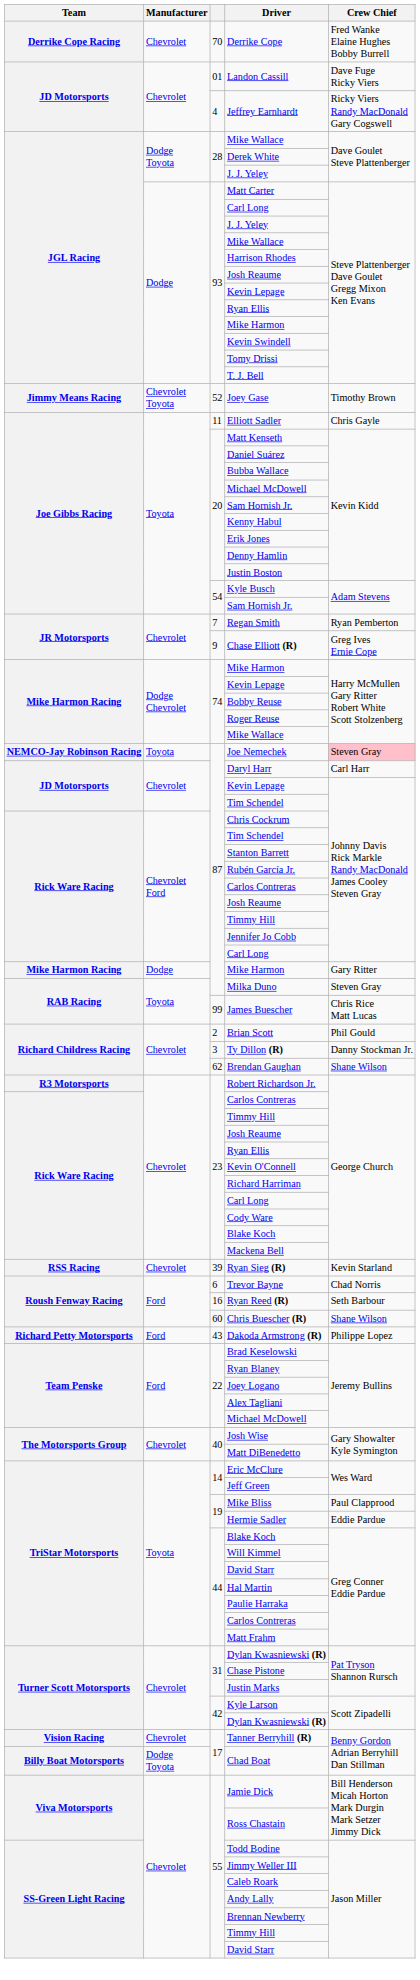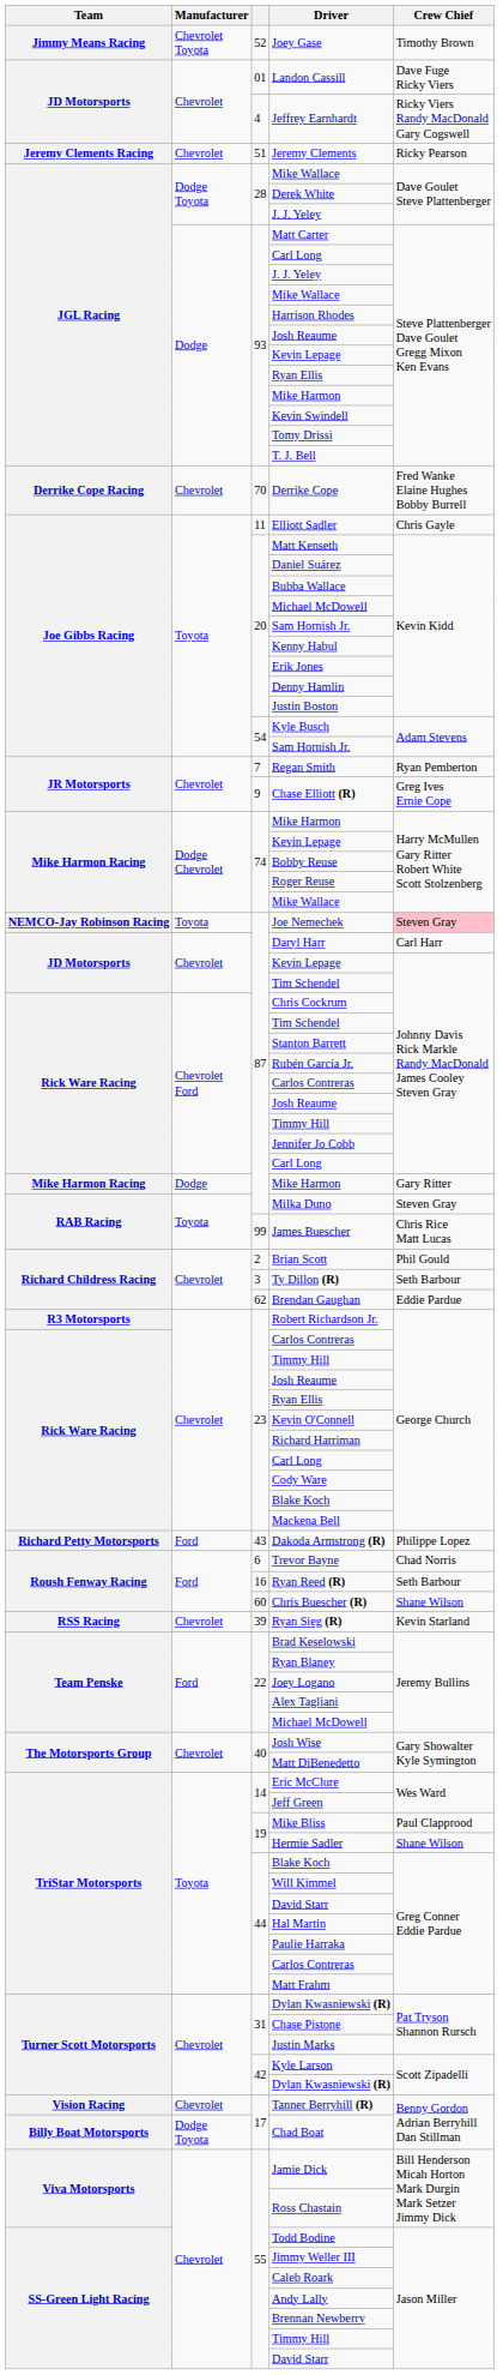rows swapped: Derrike Cope <-> Joey Gase
+ row: Jeremy Clements Racing | Chevrolet | 51 | Jeremy Clements | Ricky Pearson
Ty Dillon (R) | Crew Chief: Danny Stockman Jr. -> Seth Barbour
Brendan Gaughan | Crew Chief: Shane Wilson -> Eddie Pardue
rows swapped: Dakoda Armstrong (R) <-> Ryan Sieg (R)
Hermie Sadler | Crew Chief: Eddie Pardue -> Shane Wilson
